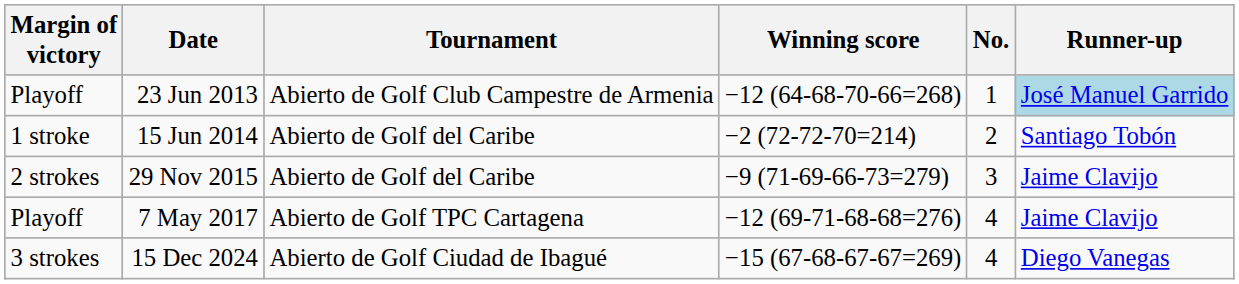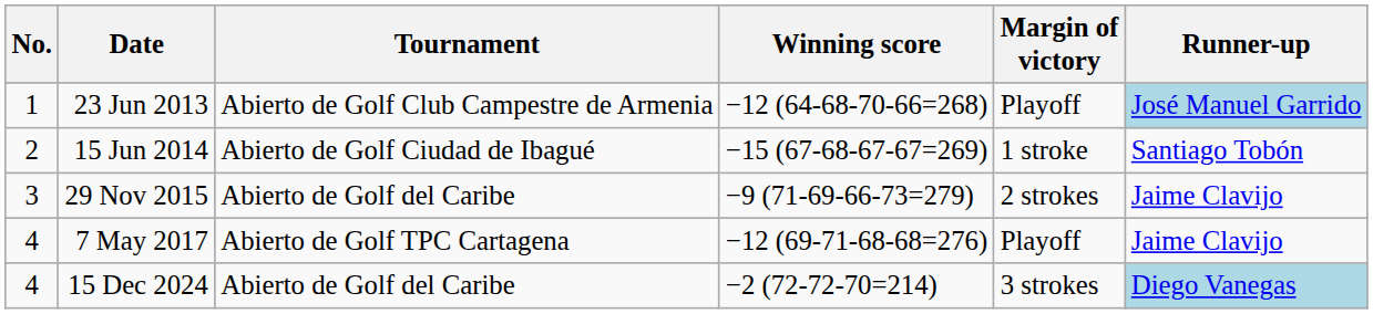columns swapped: No. <-> Margin of victory
15 Jun 2014 | Tournament: Abierto de Golf del Caribe -> Abierto de Golf Ciudad de Ibagué
15 Jun 2014 | Winning score: −2 (72-72-70=214) -> −15 (67-68-67-67=269)
15 Dec 2024 | Tournament: Abierto de Golf Ciudad de Ibagué -> Abierto de Golf del Caribe
15 Dec 2024 | Winning score: −15 (67-68-67-67=269) -> −2 (72-72-70=214)
15 Dec 2024 | Runner-up: no background -> lightblue background
